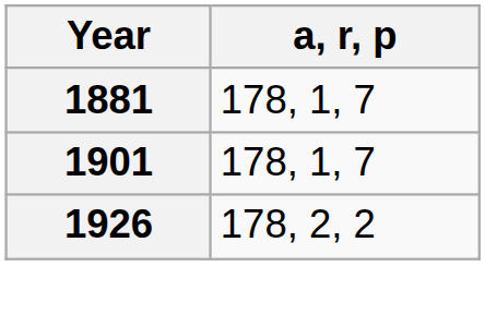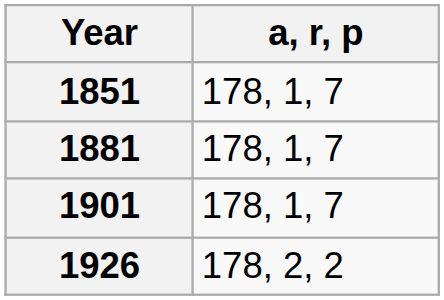+ row: 1851 | 178, 1, 7
